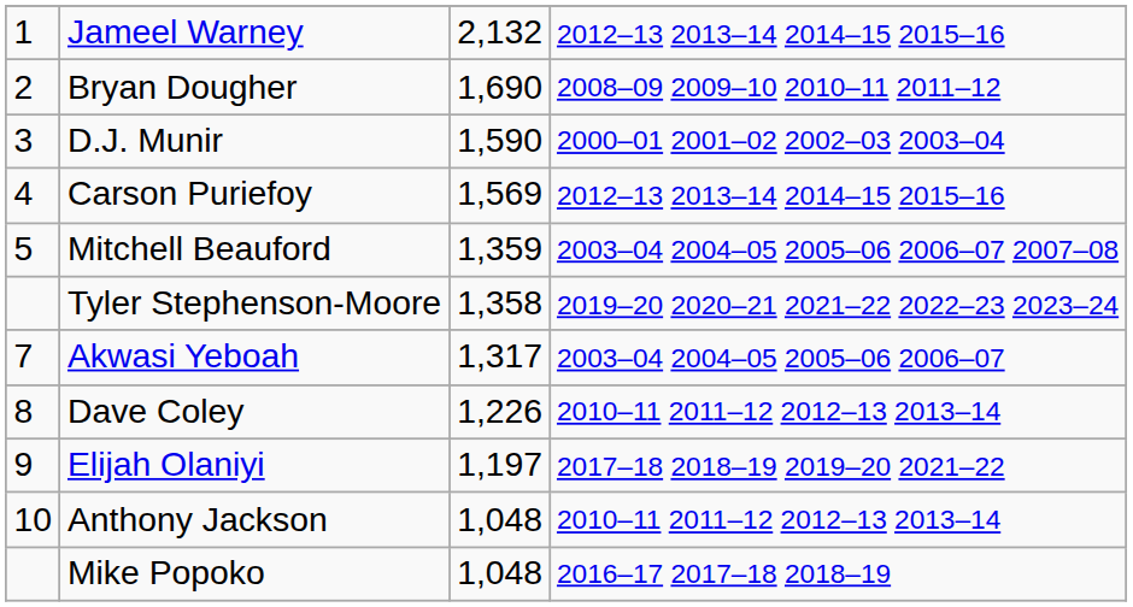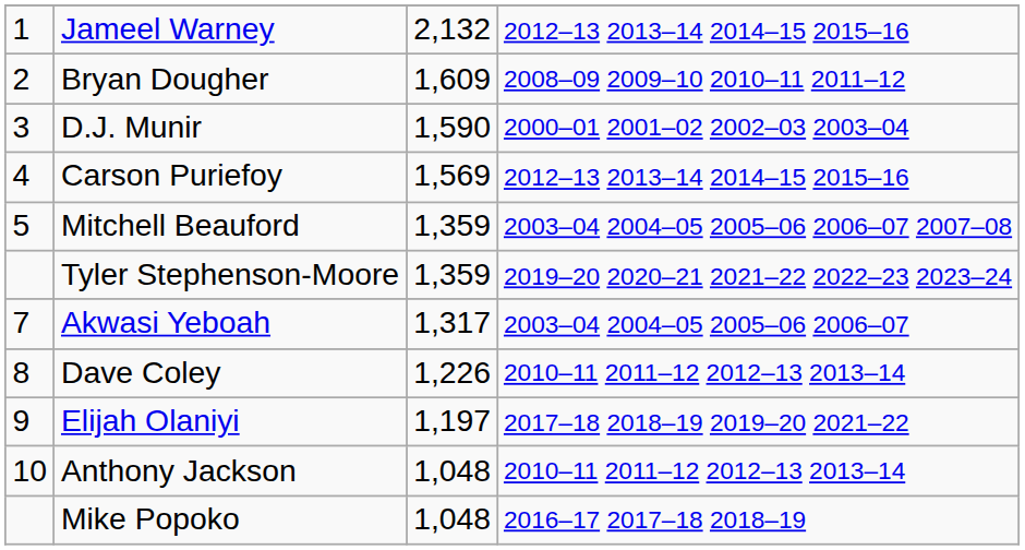Bryan Dougher | column 3: 1,690 -> 1,609
Tyler Stephenson-Moore | column 3: 1,358 -> 1,359
